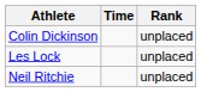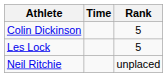Colin Dickinson | Rank: unplaced -> 5
Les Lock | Rank: unplaced -> 5
